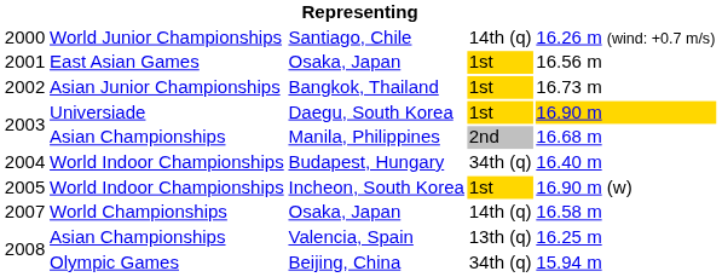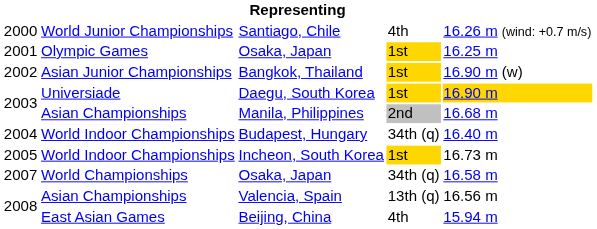Santiago, Chile | column 4: 14th (q) -> 4th
2001 / Osaka, Japan | column 2: East Asian Games -> Olympic Games
2001 / Osaka, Japan | column 5: 16.56 m -> 16.25 m
Bangkok, Thailand | column 5: 16.73 m -> 16.90 m (w)
Incheon, South Korea | column 5: 16.90 m (w) -> 16.73 m
2007 / Osaka, Japan | column 4: 14th (q) -> 34th (q)
Valencia, Spain | column 5: 16.25 m -> 16.56 m
Beijing, China | column 2: Olympic Games -> East Asian Games
Beijing, China | column 4: 34th (q) -> 4th
